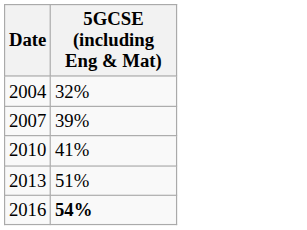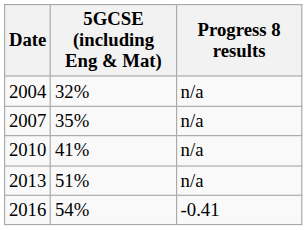+ column: Progress 8 results | n/a | n/a | n/a | n/a | -0.41
2007 | 5GCSE (including Eng & Mat): 39% -> 35%
2016 | 5GCSE (including Eng & Mat): bold -> normal
